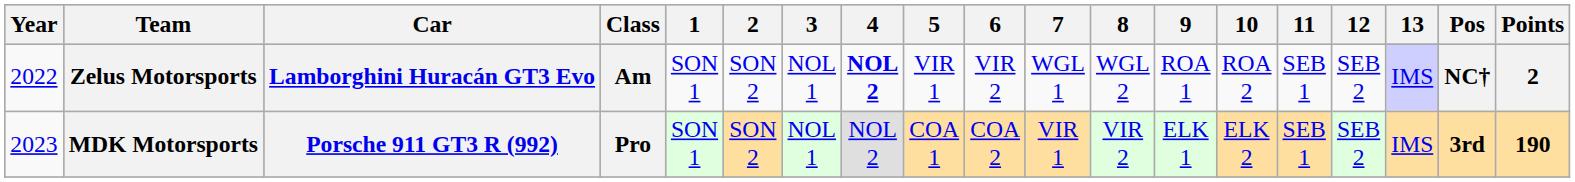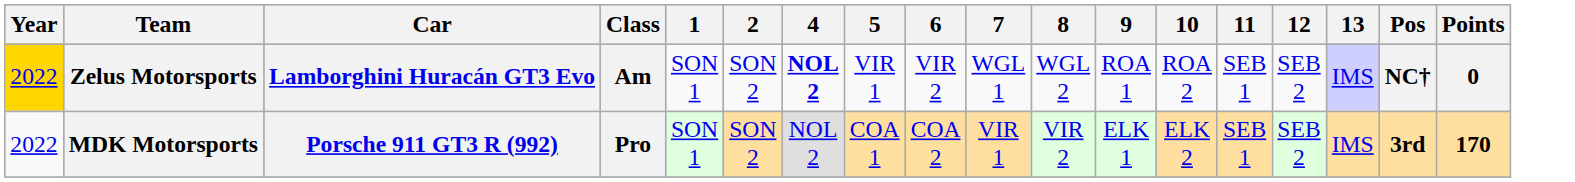- column: 3 | NOL 1 | NOL 1
Zelus Motorsports | Year: no background -> gold background
Zelus Motorsports | Points: 2 -> 0
MDK Motorsports | Year: 2023 -> 2022
MDK Motorsports | Points: 190 -> 170
